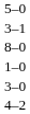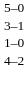- row: 8–0
- row: 3–0
